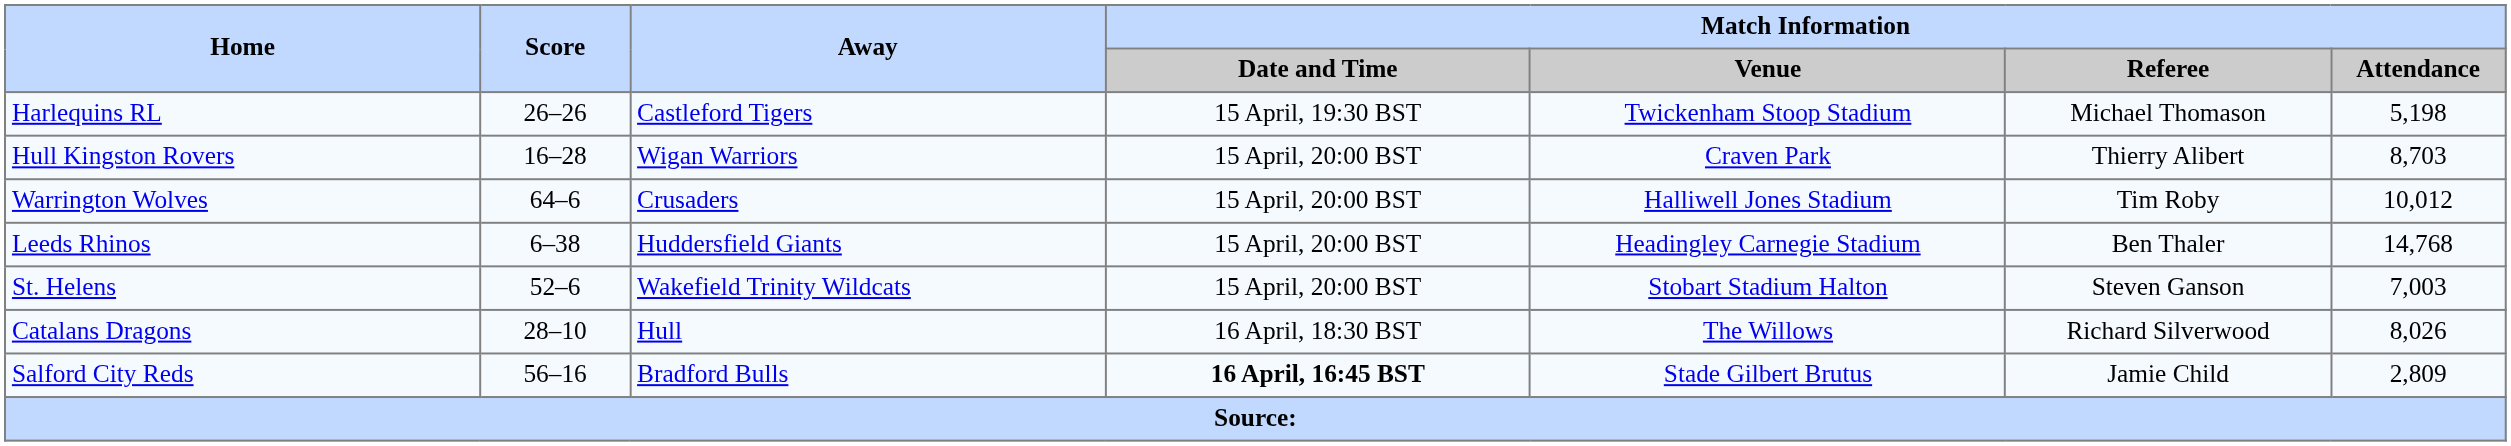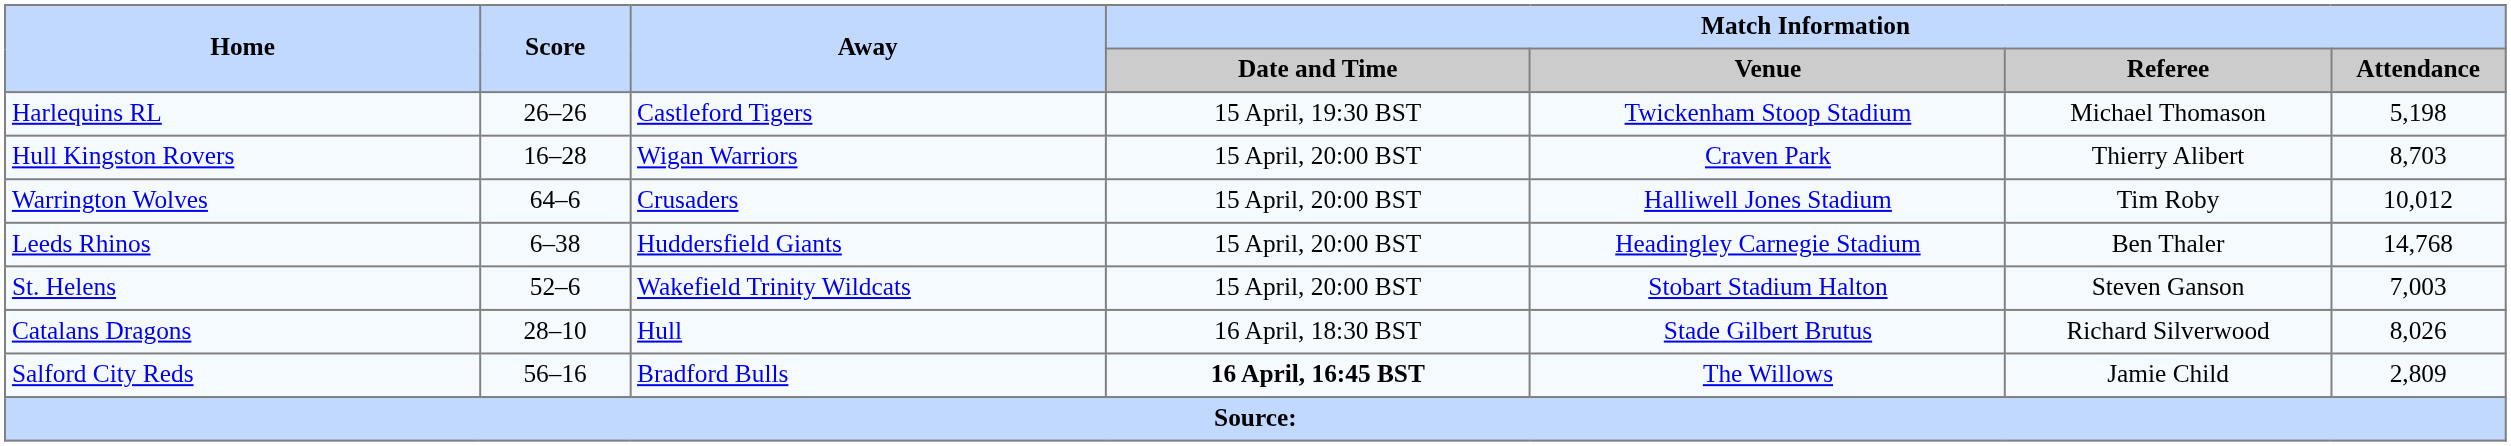Catalans Dragons | Match Information / Venue: The Willows -> Stade Gilbert Brutus
Salford City Reds | Match Information / Venue: Stade Gilbert Brutus -> The Willows
